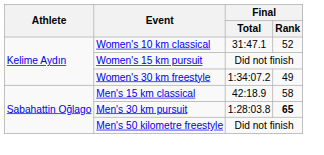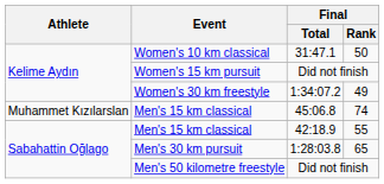Women's 10 km classical | Final / Rank: 52 -> 50
+ row: Muhammet Kızılarslan | Men's 15 km classical | 45:06.8 | 74
Men's 15 km classical / 42:18.9 | Final / Rank: 58 -> 55
Men's 30 km pursuit | Final / Rank: bold -> normal
